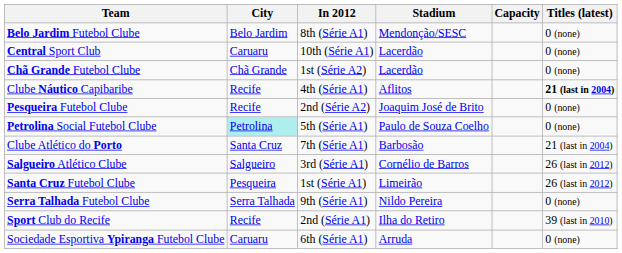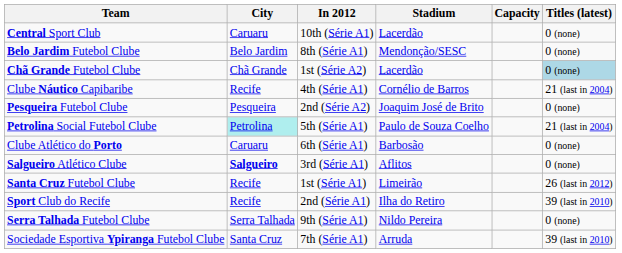rows swapped: Belo Jardim Futebol Clube <-> Central Sport Club
Chã Grande Futebol Clube | Titles (latest): no background -> lightblue background
Clube Náutico Capibaribe | Stadium: Aflitos -> Cornélio de Barros
Clube Náutico Capibaribe | Titles (latest): bold -> normal
Pesqueira Futebol Clube | City: Recife -> Pesqueira
Petrolina Social Futebol Clube | Titles (latest): 0 (none) -> 21 (last in 2004)
Clube Atlético do Porto | City: Santa Cruz -> Caruaru
Clube Atlético do Porto | In 2012: 7th (Série A1) -> 6th (Série A1)
Clube Atlético do Porto | Titles (latest): 21 (last in 2004) -> 0 (none)
Salgueiro Atlético Clube | City: normal -> bold
Salgueiro Atlético Clube | Stadium: Cornélio de Barros -> Aflitos
Salgueiro Atlético Clube | Titles (latest): 26 (last in 2012) -> 0 (none)
Santa Cruz Futebol Clube | City: Pesqueira -> Recife
rows swapped: Serra Talhada Futebol Clube <-> Sport Club do Recife
Sociedade Esportiva Ypiranga Futebol Clube | City: Caruaru -> Santa Cruz
Sociedade Esportiva Ypiranga Futebol Clube | In 2012: 6th (Série A1) -> 7th (Série A1)
Sociedade Esportiva Ypiranga Futebol Clube | Titles (latest): 0 (none) -> 39 (last in 2010)
